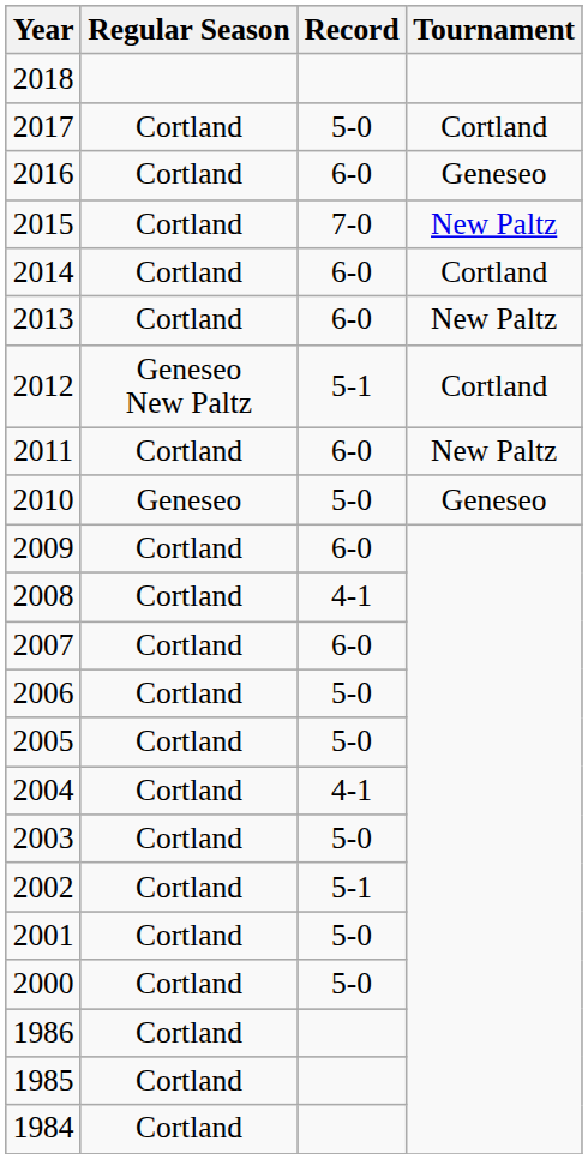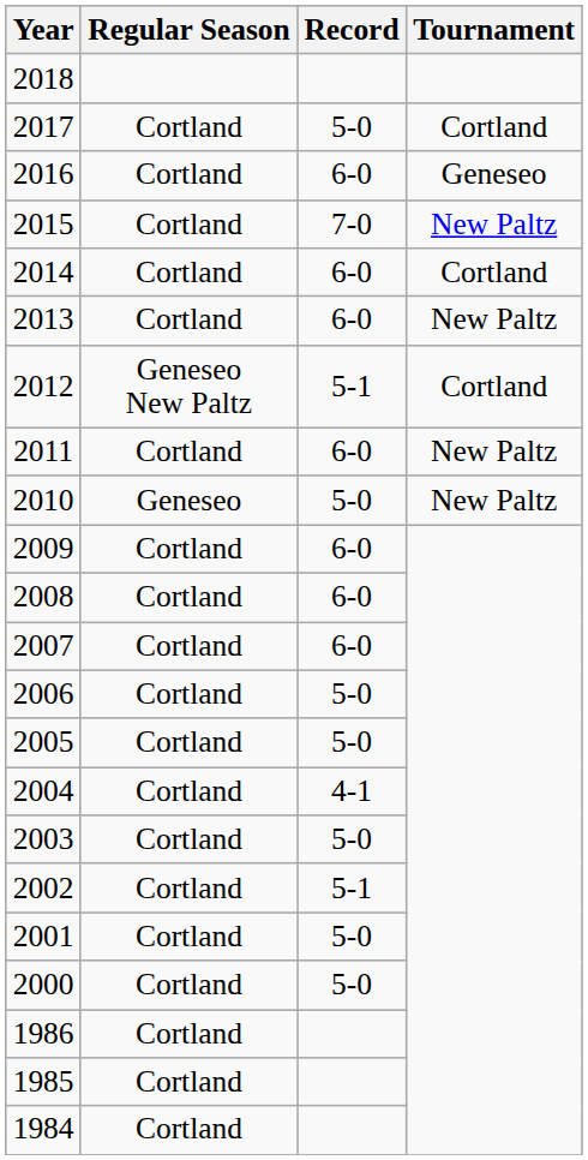2010 | Tournament: Geneseo -> New Paltz
2008 | Record: 4-1 -> 6-0
